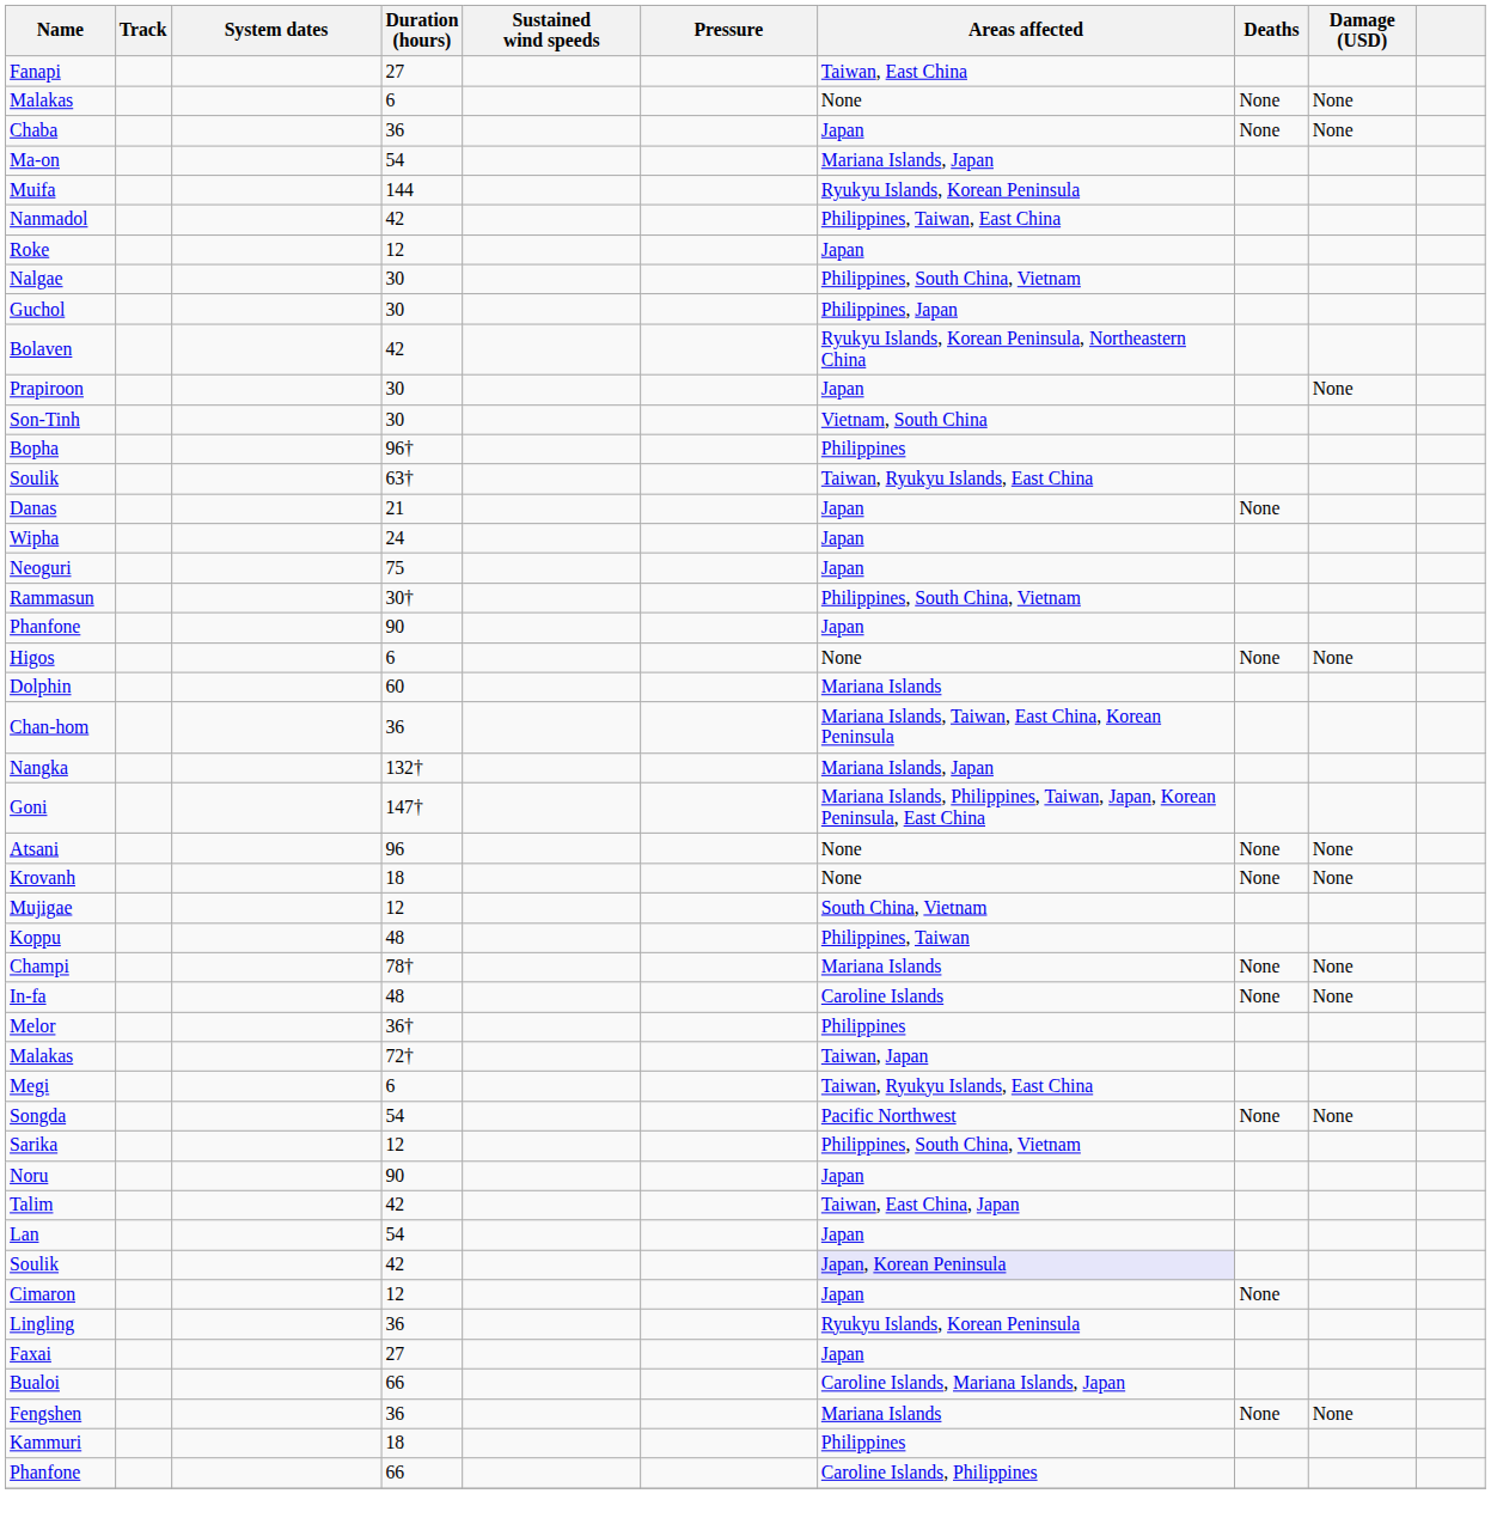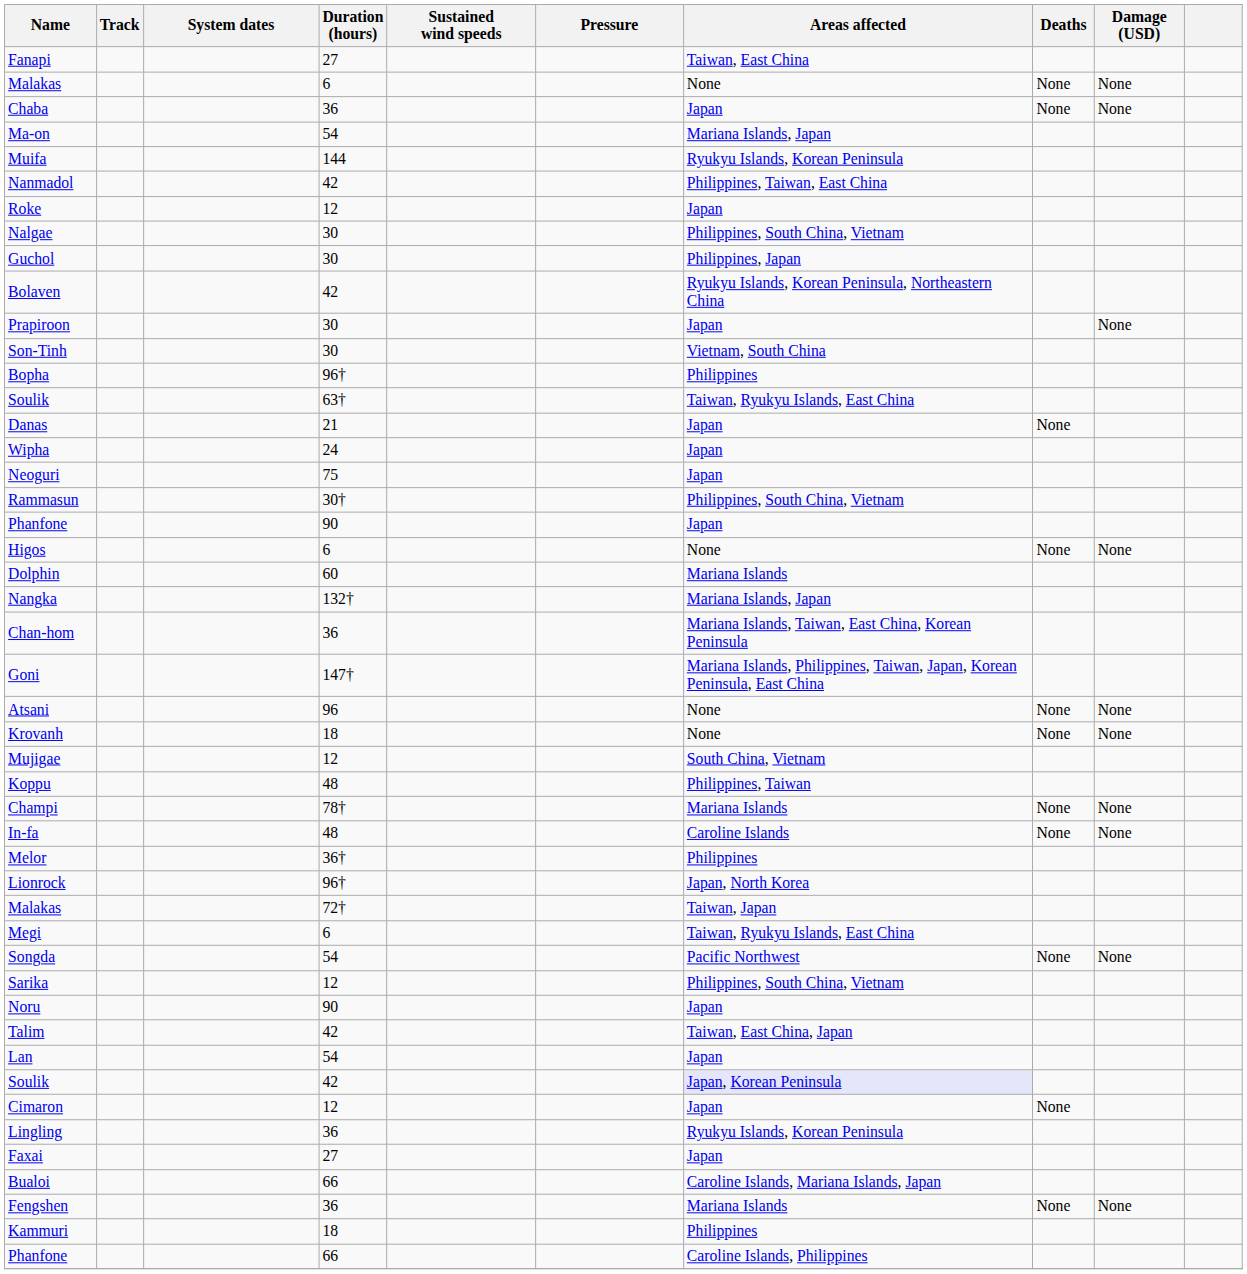rows swapped: Nangka <-> Chan-hom
+ row: Lionrock | 96† | Japan, North Korea
